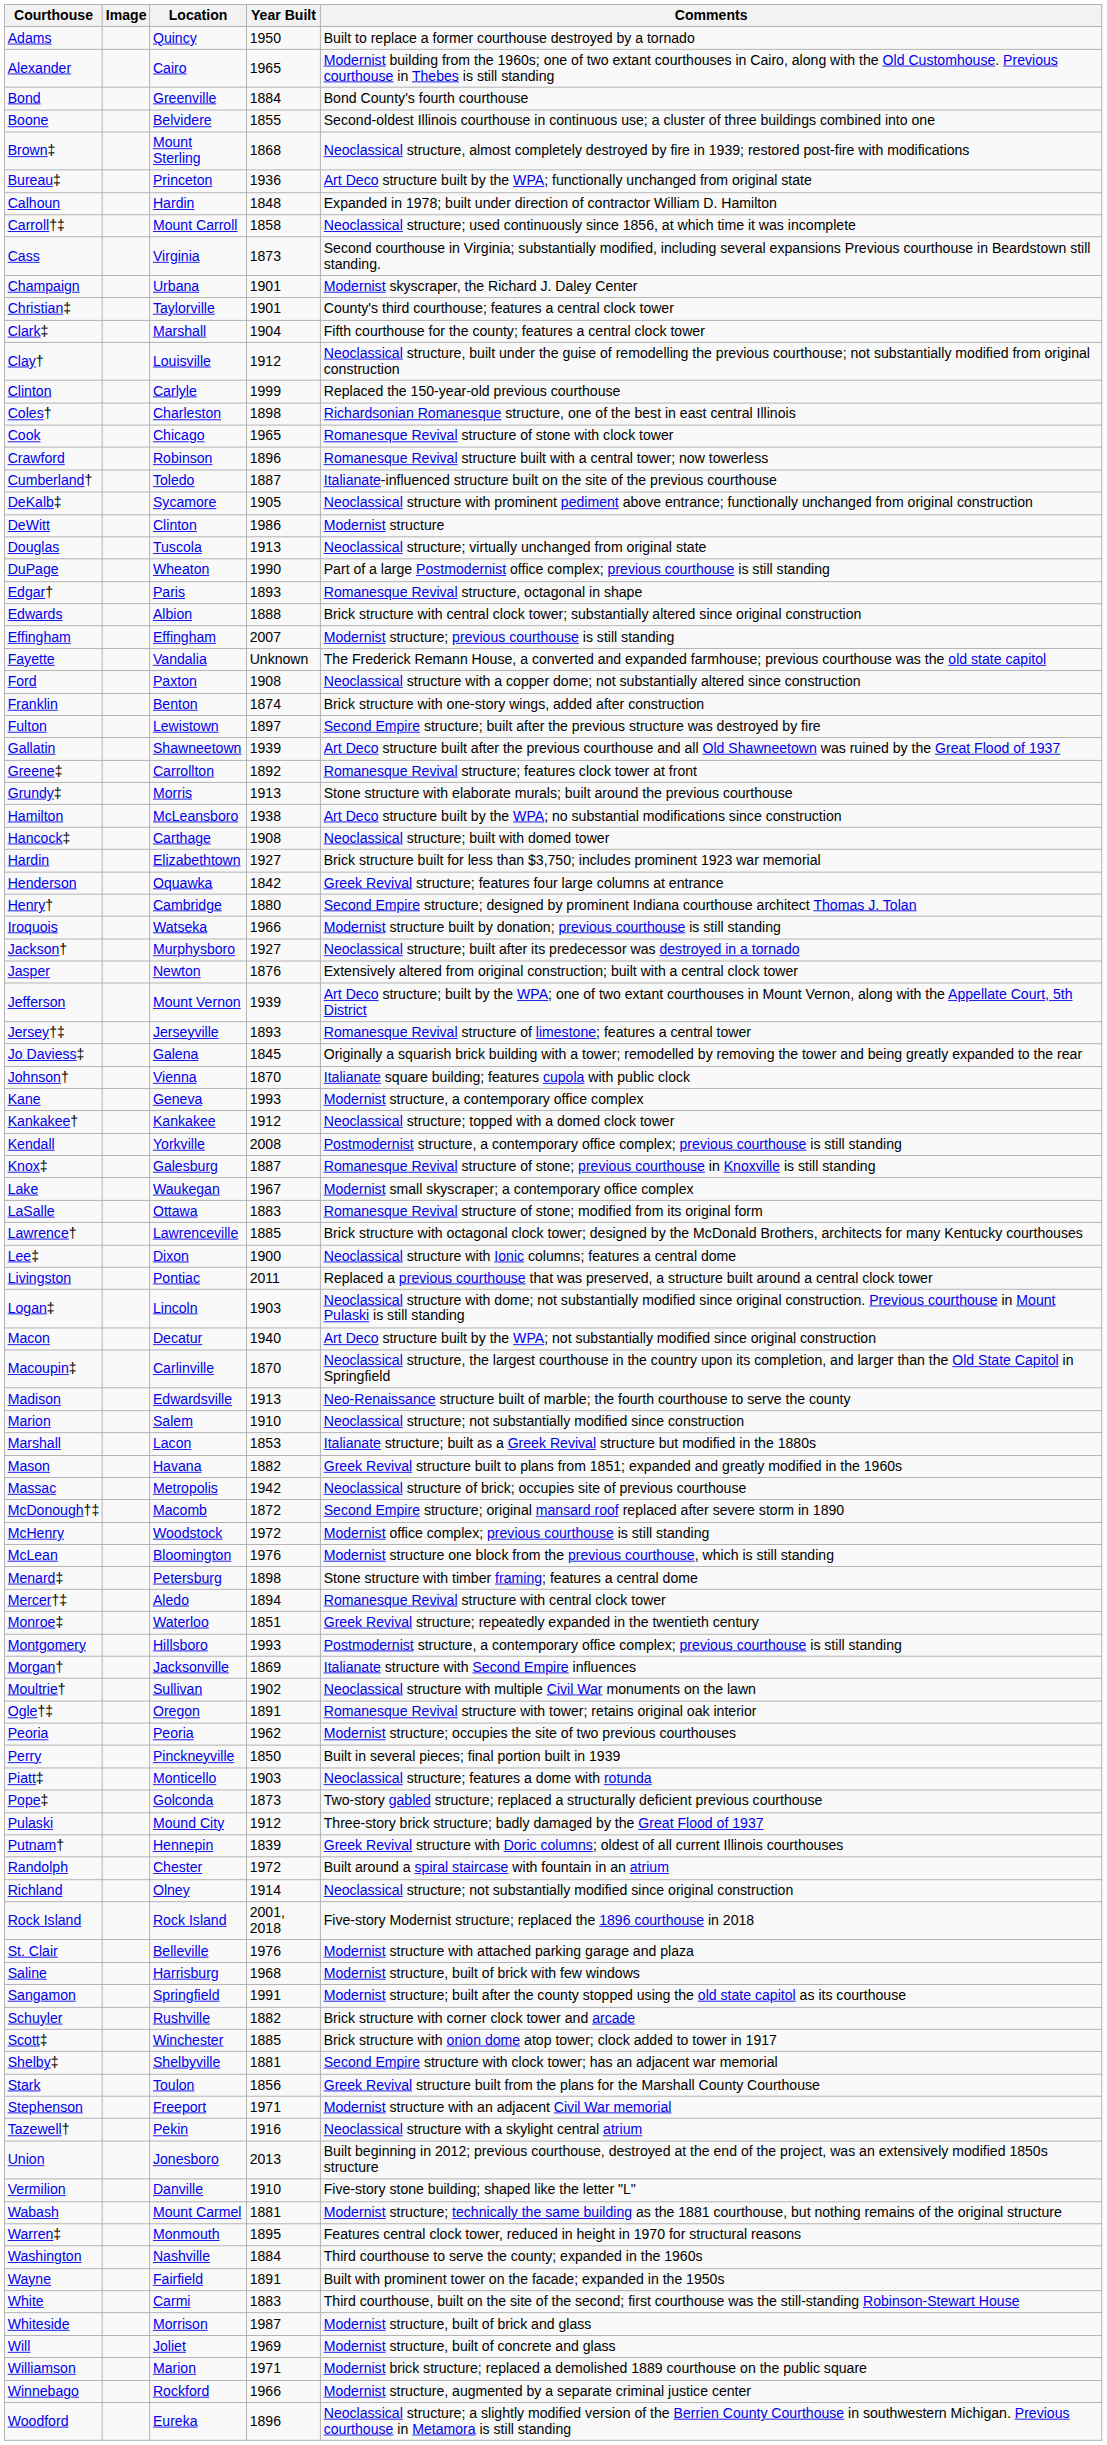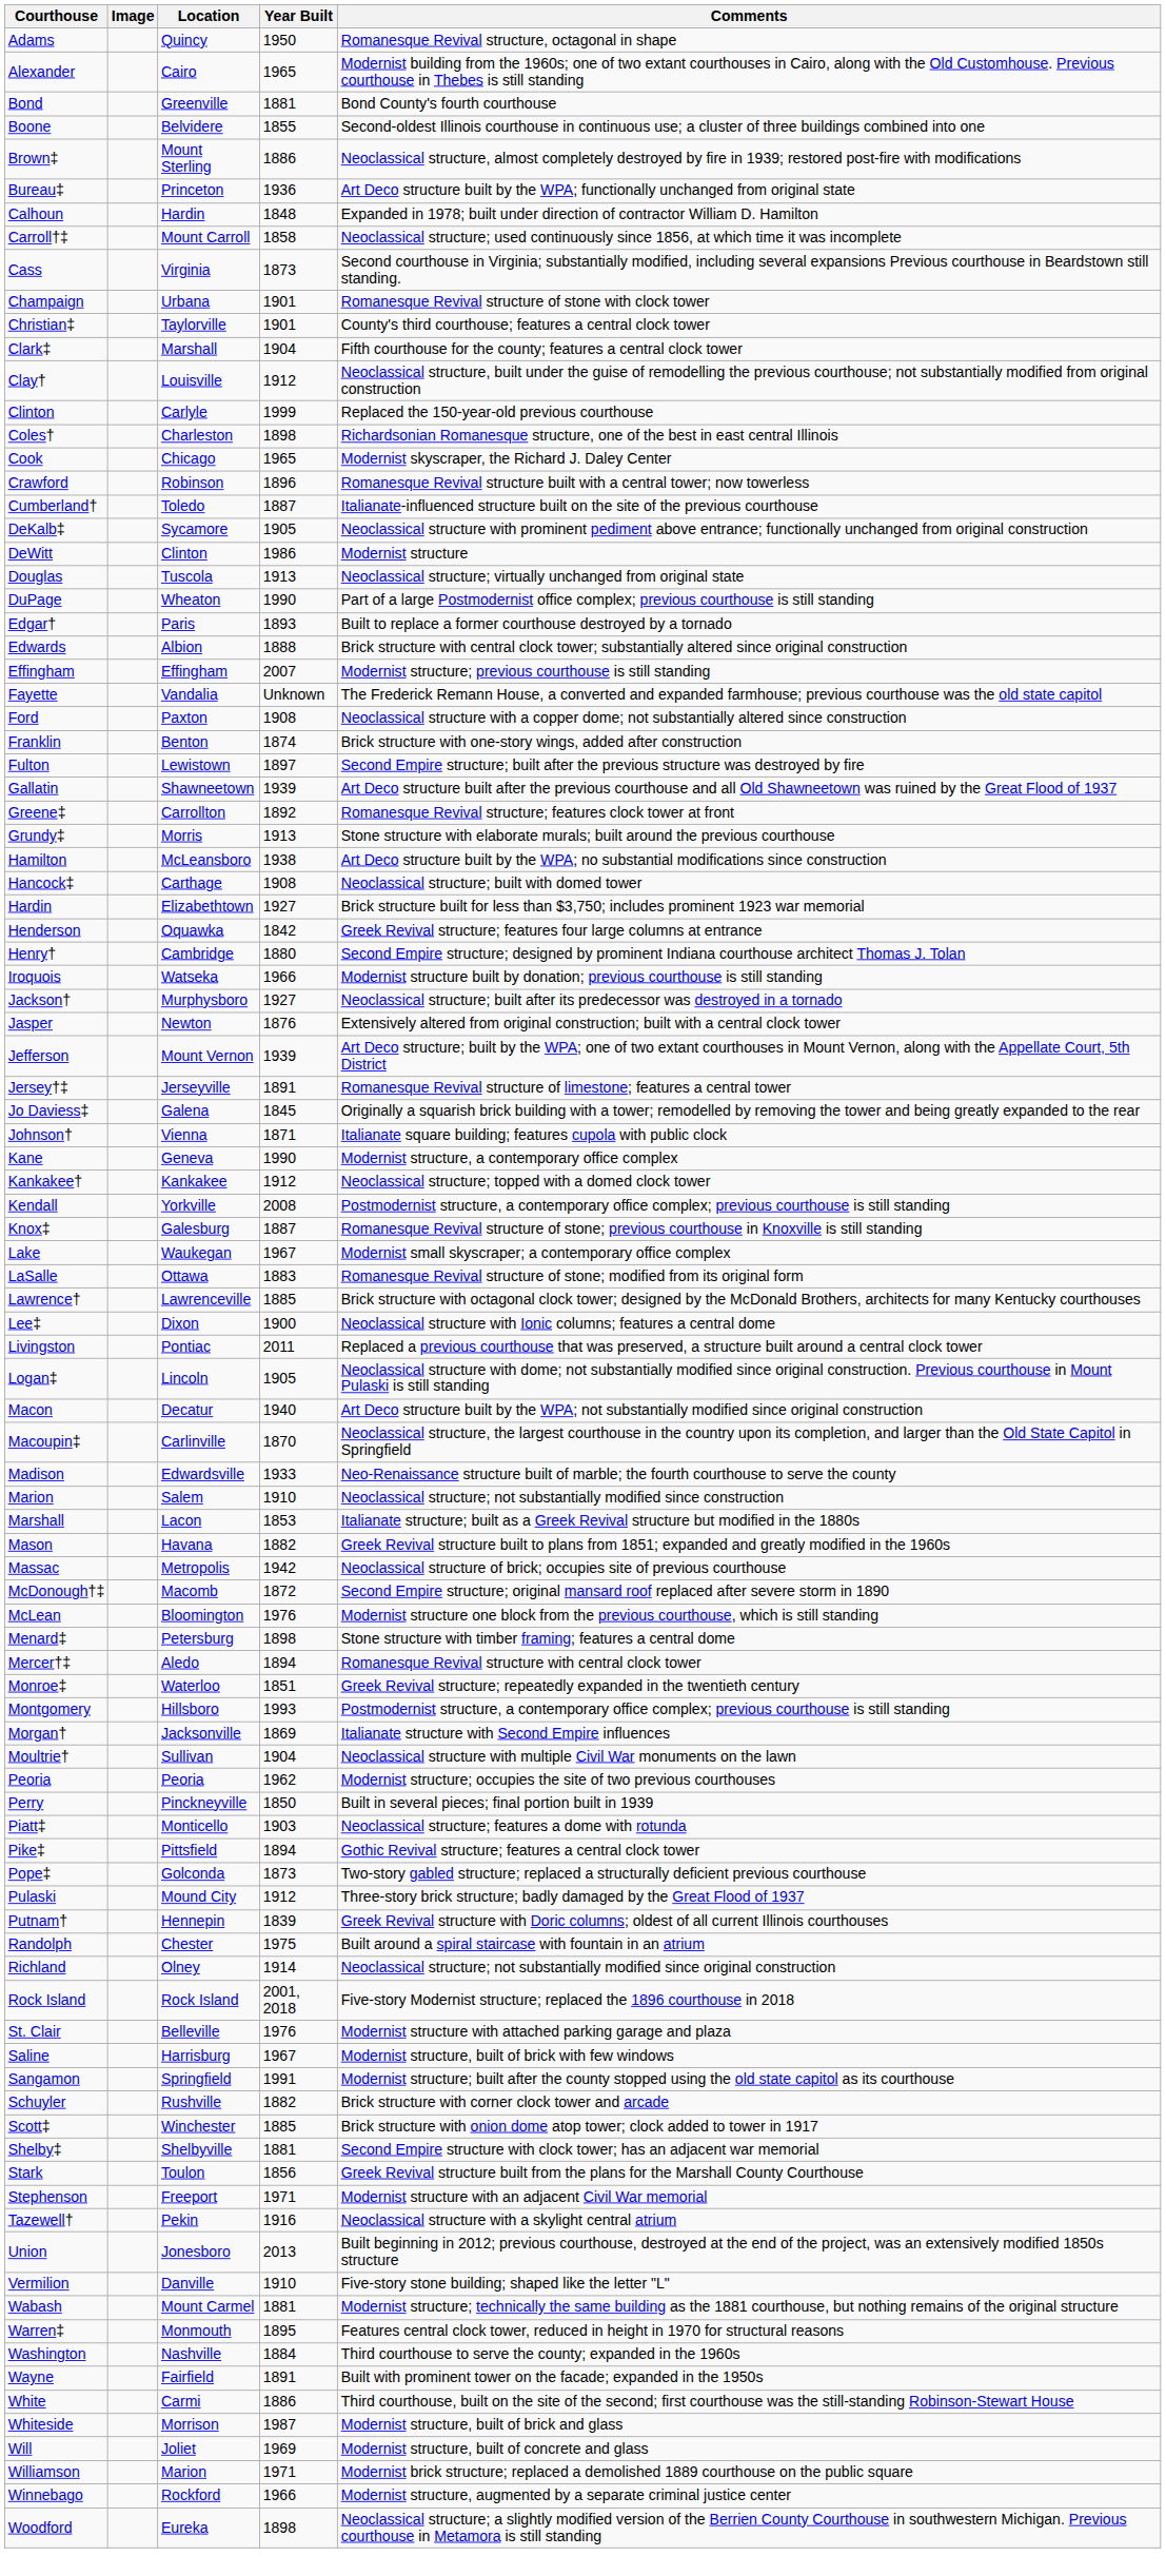Adams | Comments: Built to replace a former courthouse destroyed by a tornado -> Romanesque Revival structure, octagonal in shape
Bond | Year Built: 1884 -> 1881
Brown‡ | Year Built: 1868 -> 1886
Champaign | Comments: Modernist skyscraper, the Richard J. Daley Center -> Romanesque Revival structure of stone with clock tower
Cook | Comments: Romanesque Revival structure of stone with clock tower -> Modernist skyscraper, the Richard J. Daley Center
Edgar† | Comments: Romanesque Revival structure, octagonal in shape -> Built to replace a former courthouse destroyed by a tornado
Jersey†‡ | Year Built: 1893 -> 1891
Johnson† | Year Built: 1870 -> 1871
Kane | Year Built: 1993 -> 1990
Logan‡ | Year Built: 1903 -> 1905
Madison | Year Built: 1913 -> 1933
- row: McHenry | Woodstock | 1972 | Modernist office complex; previous courthouse is still standing
Moultrie† | Year Built: 1902 -> 1904
- row: Ogle†‡ | Oregon | 1891 | Romanesque Revival structure with tower; retains original oak interior
+ row: Pike‡ | Pittsfield | 1894 | Gothic Revival structure; features a central clock tower
Randolph | Year Built: 1972 -> 1975
Saline | Year Built: 1968 -> 1967
White | Year Built: 1883 -> 1886
Woodford | Year Built: 1896 -> 1898
